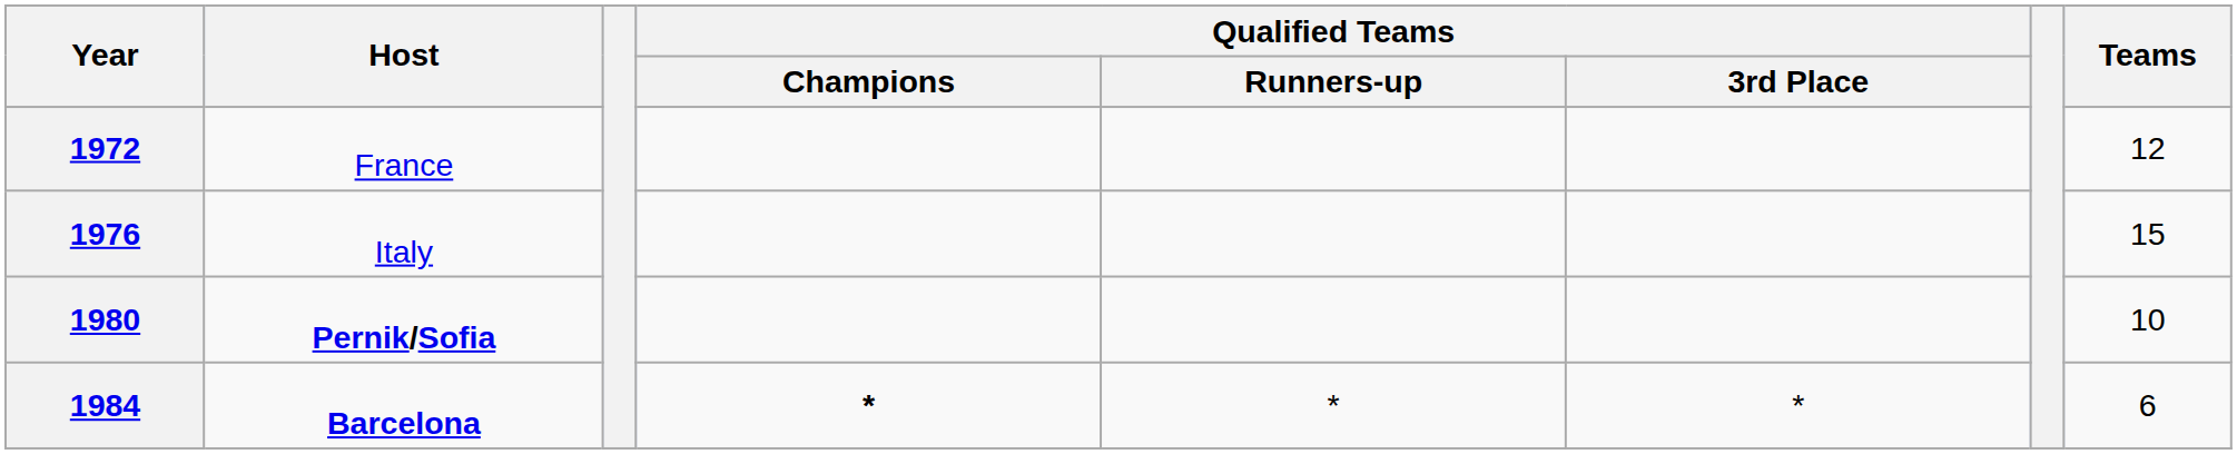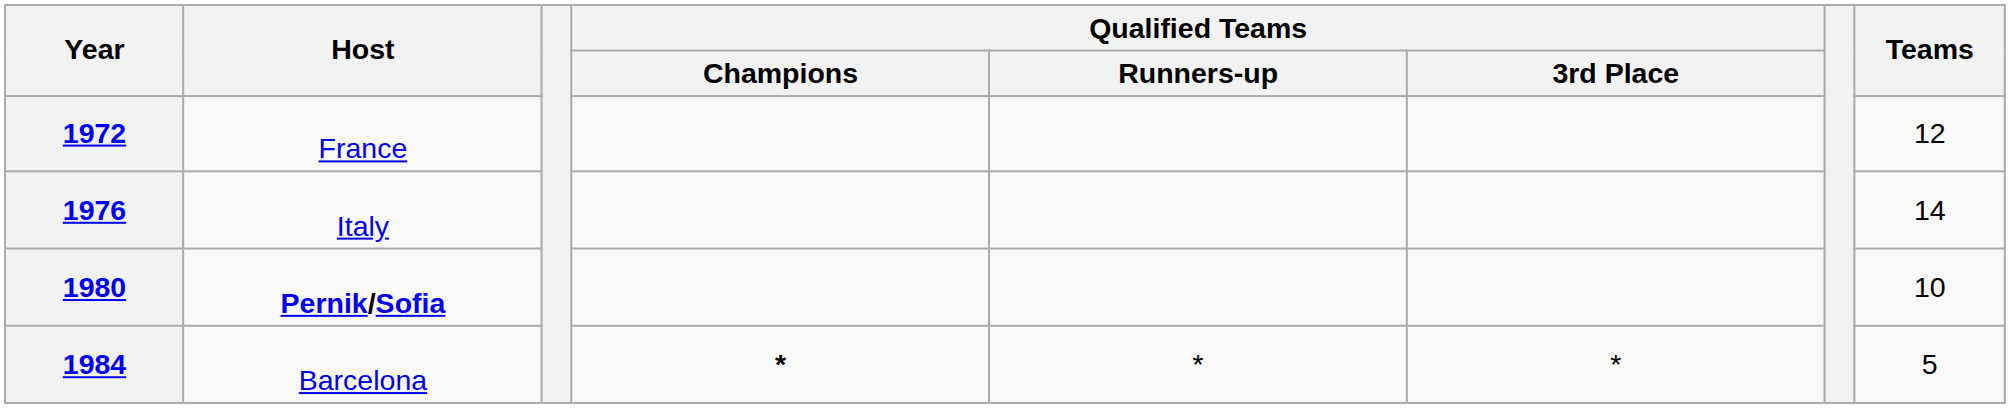1976 | Teams: 15 -> 14
1984 | Host: bold -> normal
1984 | Teams: 6 -> 5
